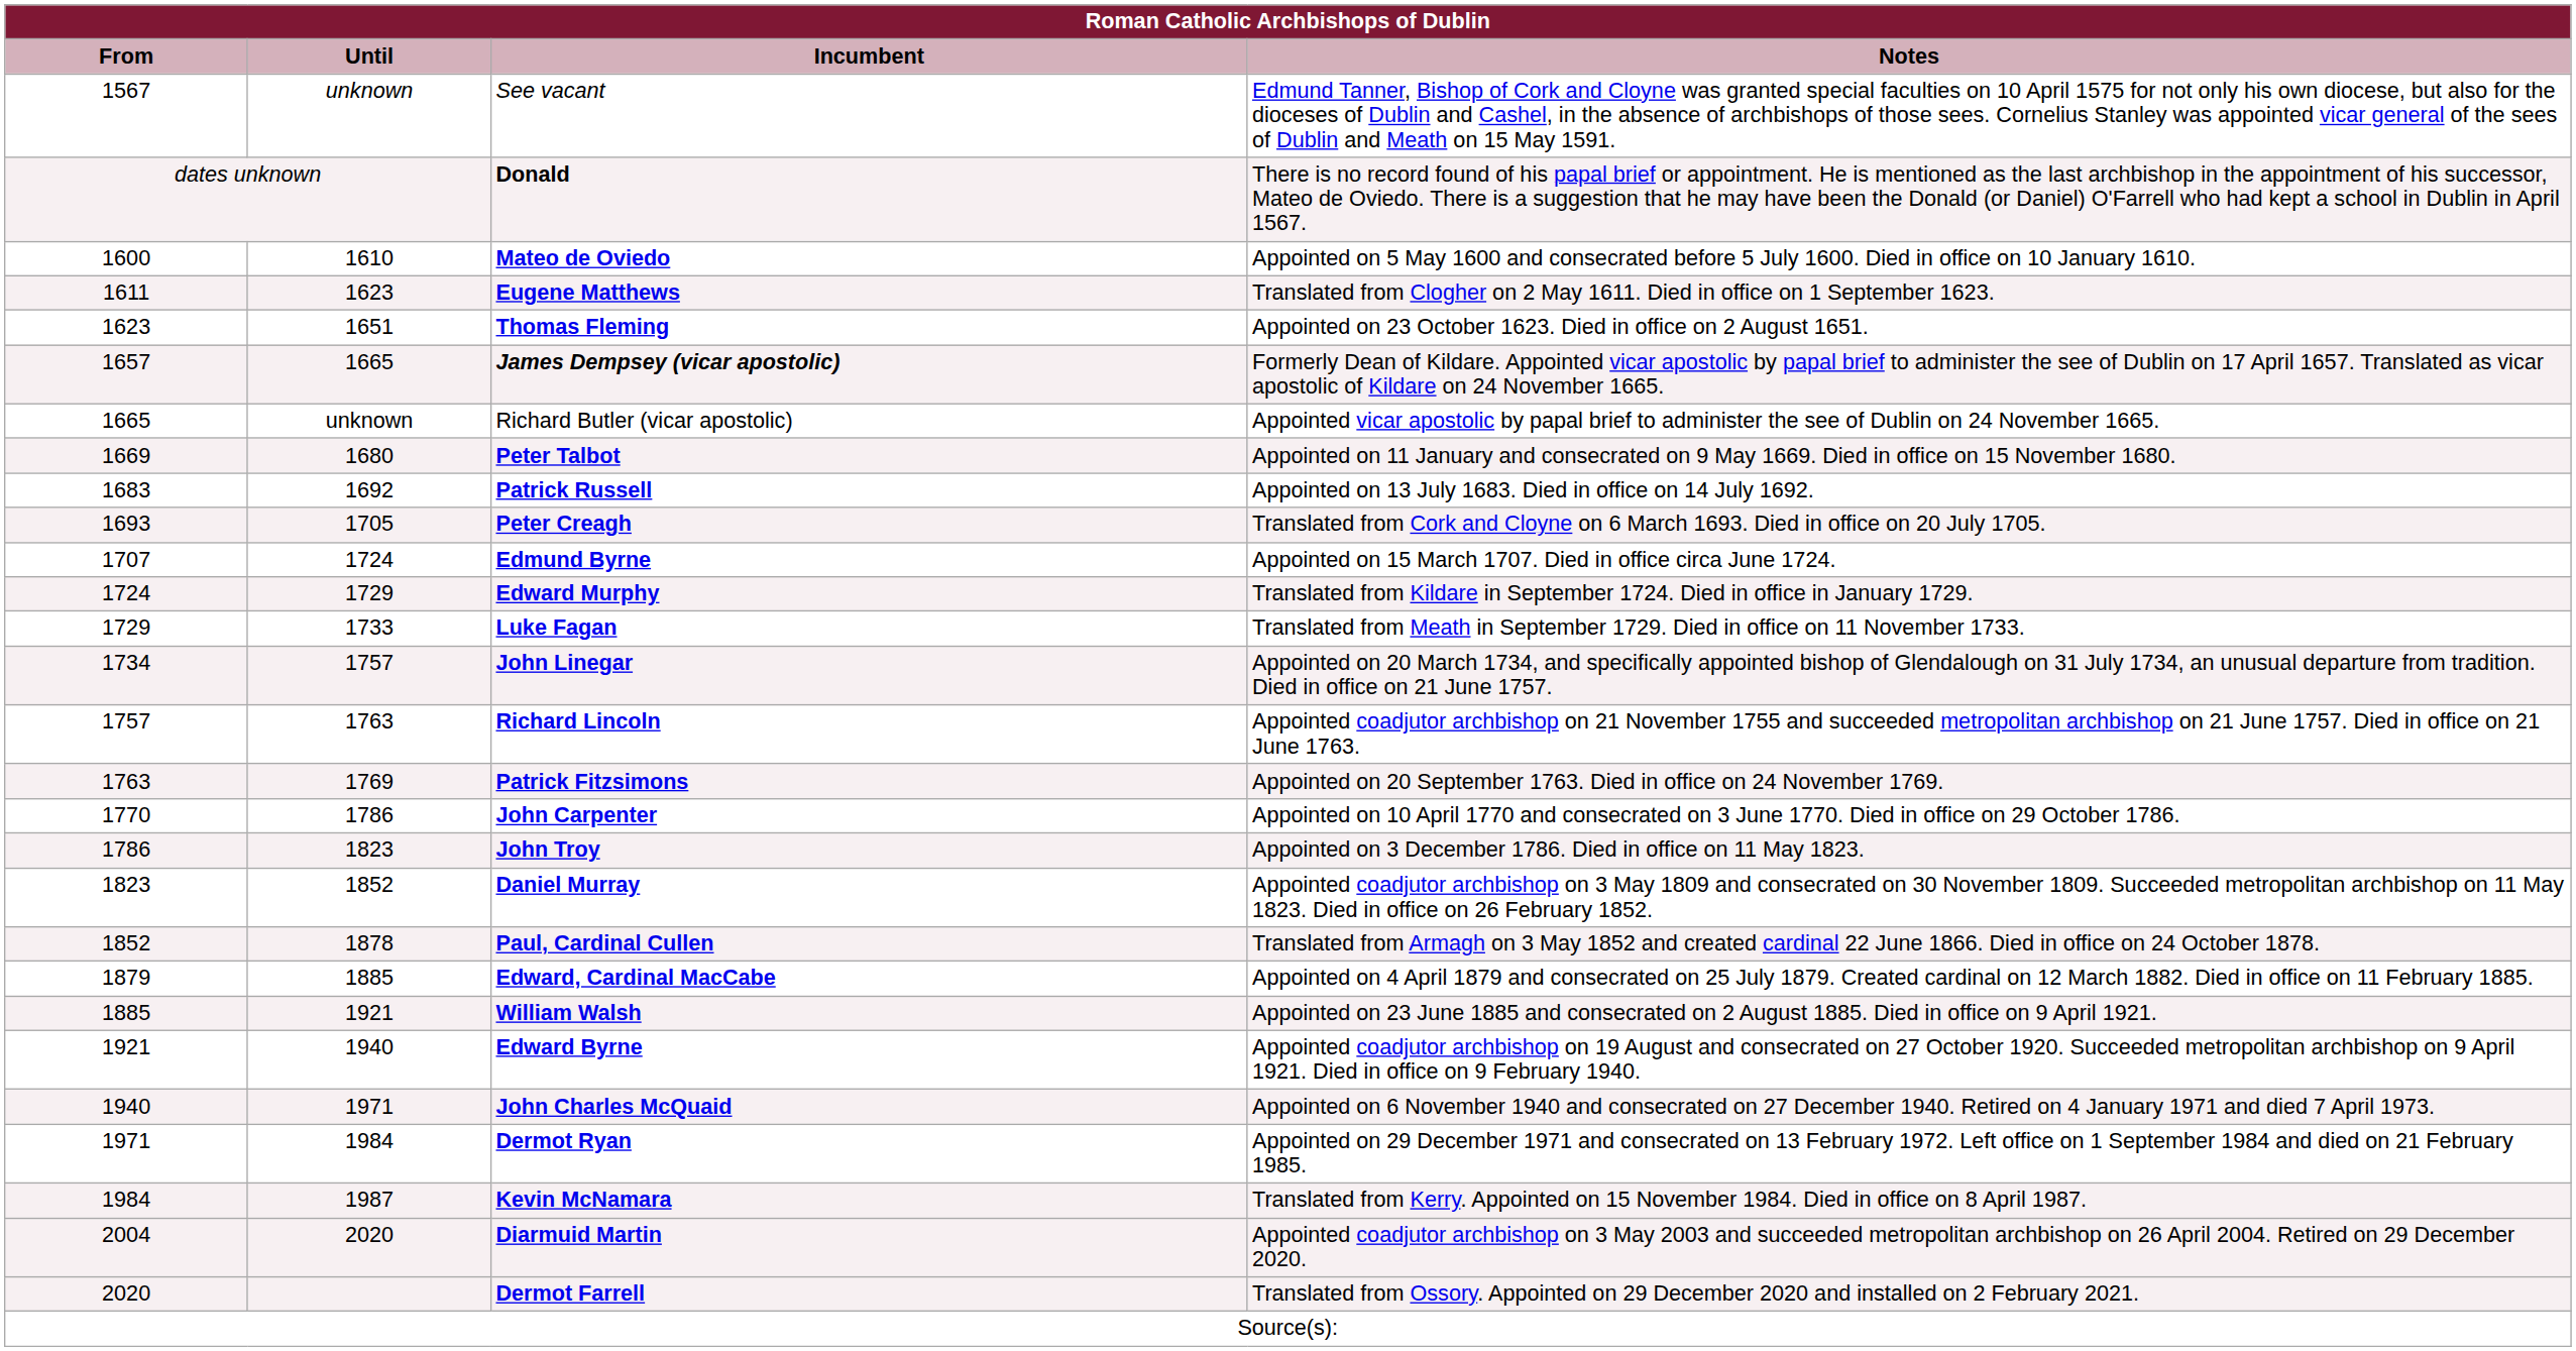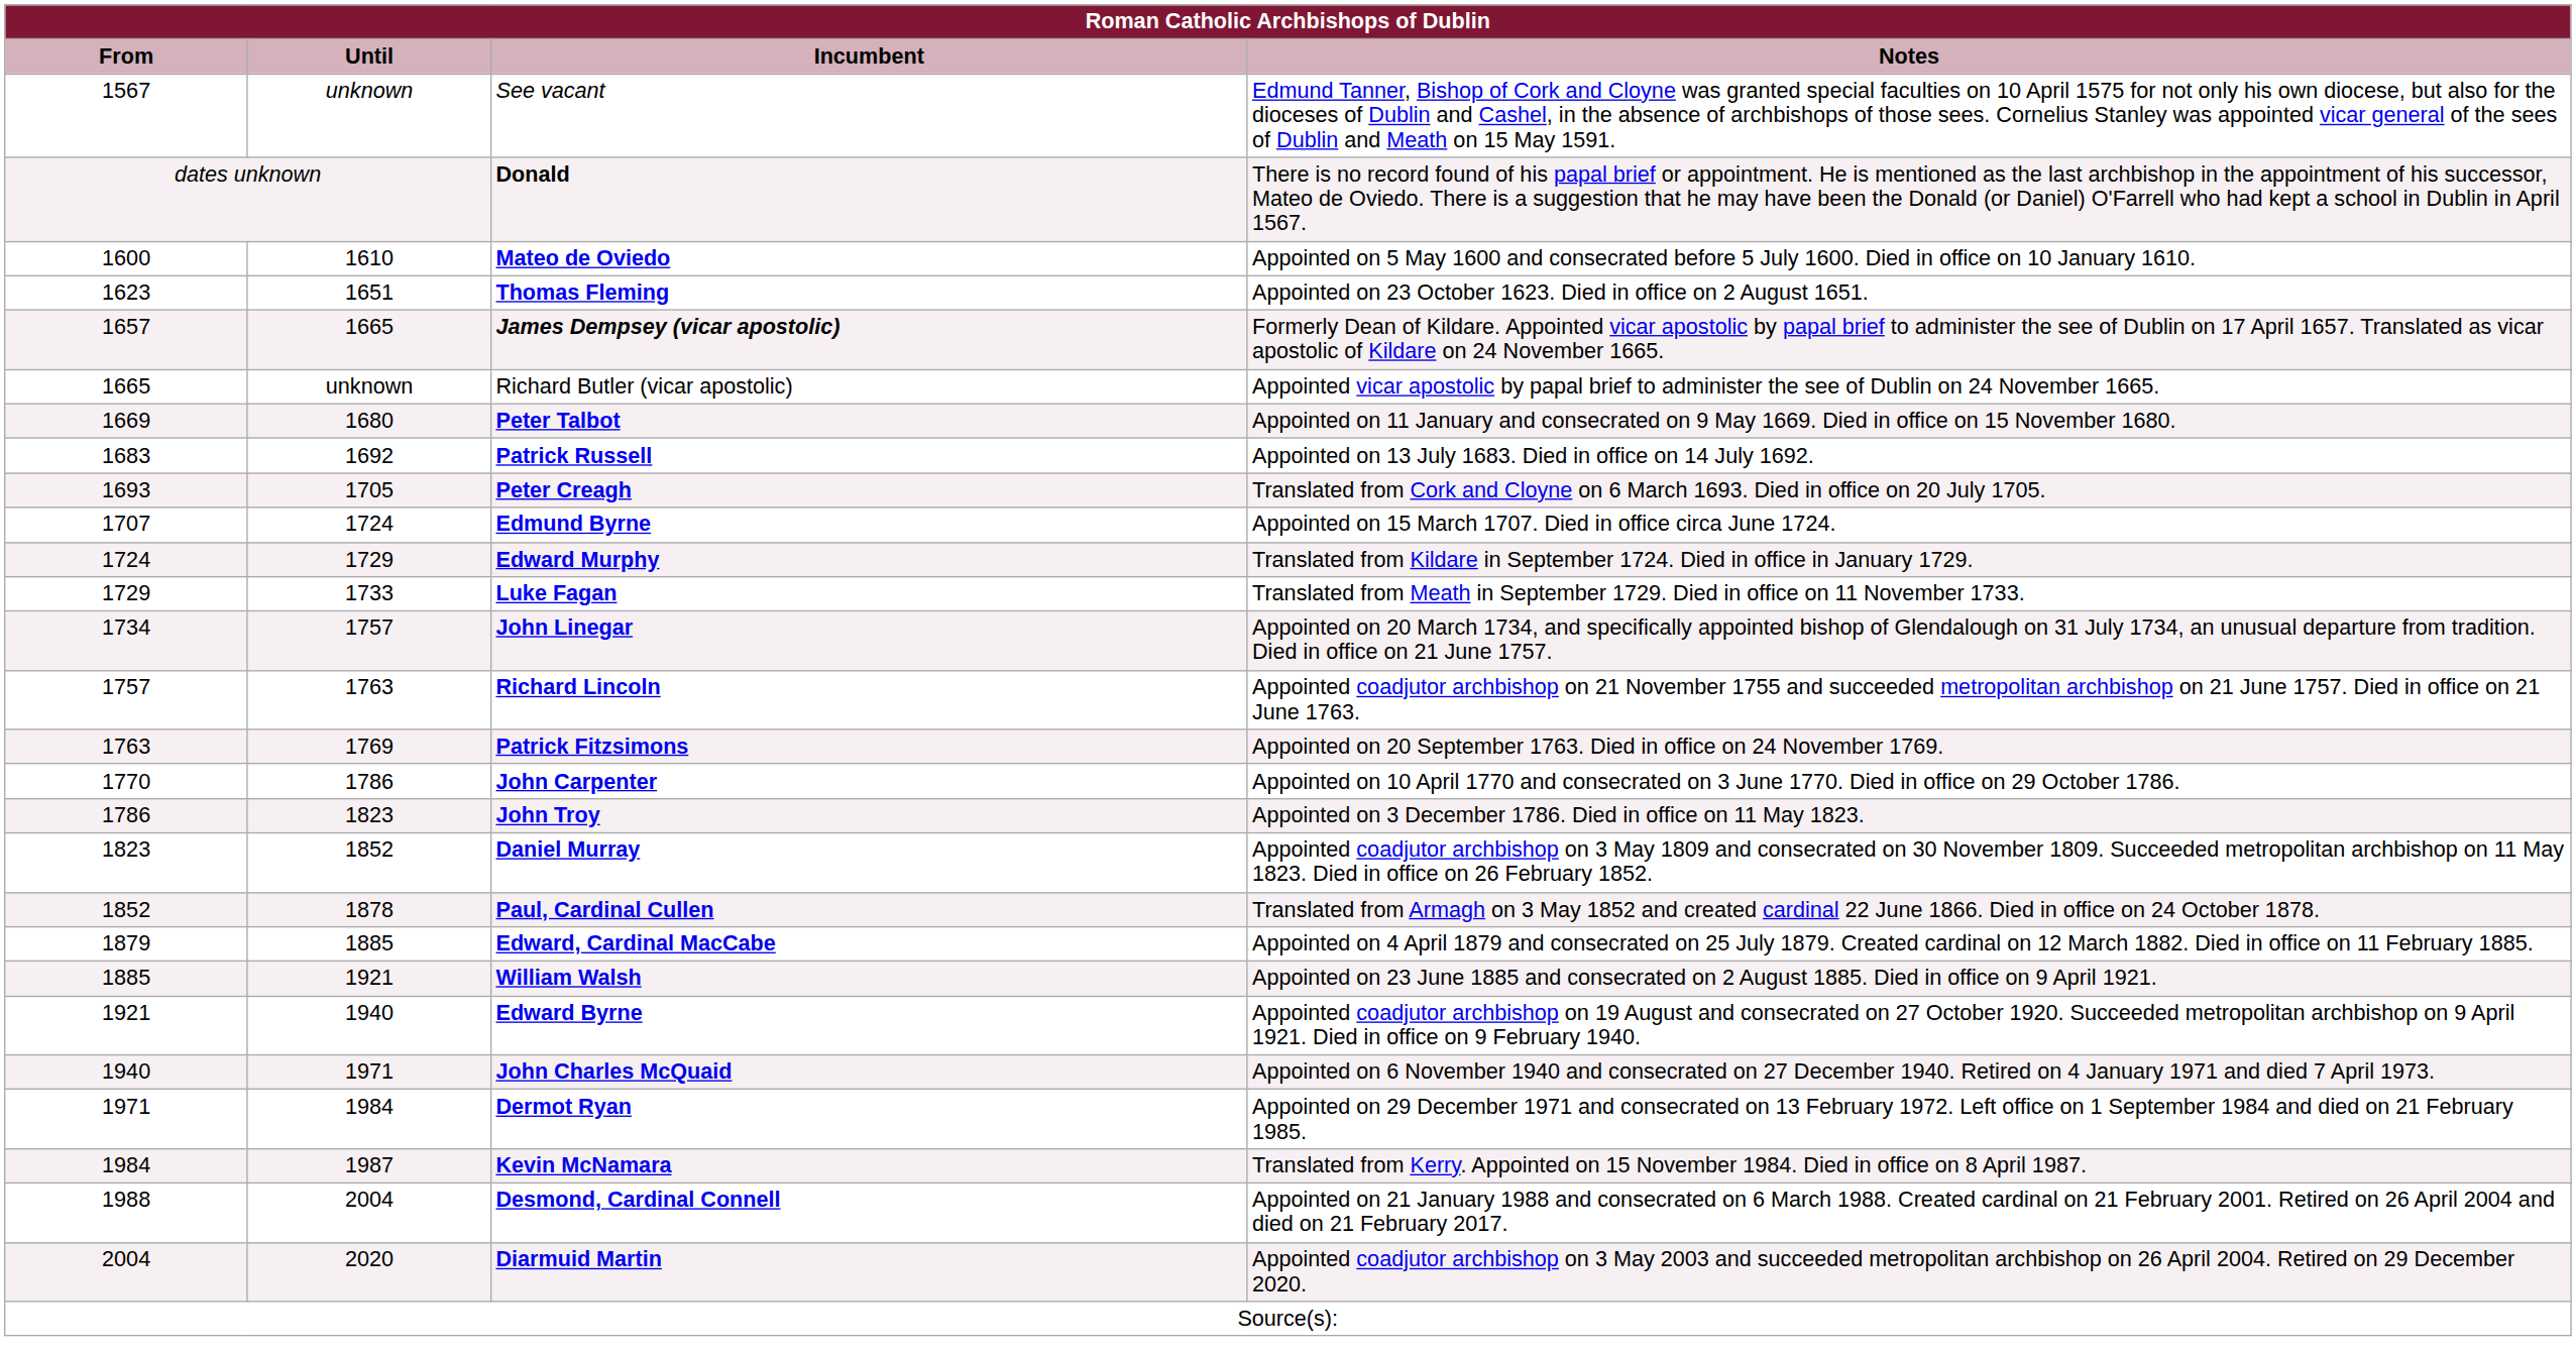- row: 1611 | 1623 | Eugene Matthews | Translated from Clogher on 2 May 1611. Died in office on 1 September 1623.
+ row: 1988 | 2004 | Desmond, Cardinal Connell | Appointed on 21 January 1988 and consecrated on 6 March 1988. Created cardinal on 21 February 2001. Retired on 26 April 2004 and died on 21 February 2017.
- row: 2020 | Dermot Farrell | Translated from Ossory. Appointed on 29 December 2020 and installed on 2 February 2021.
